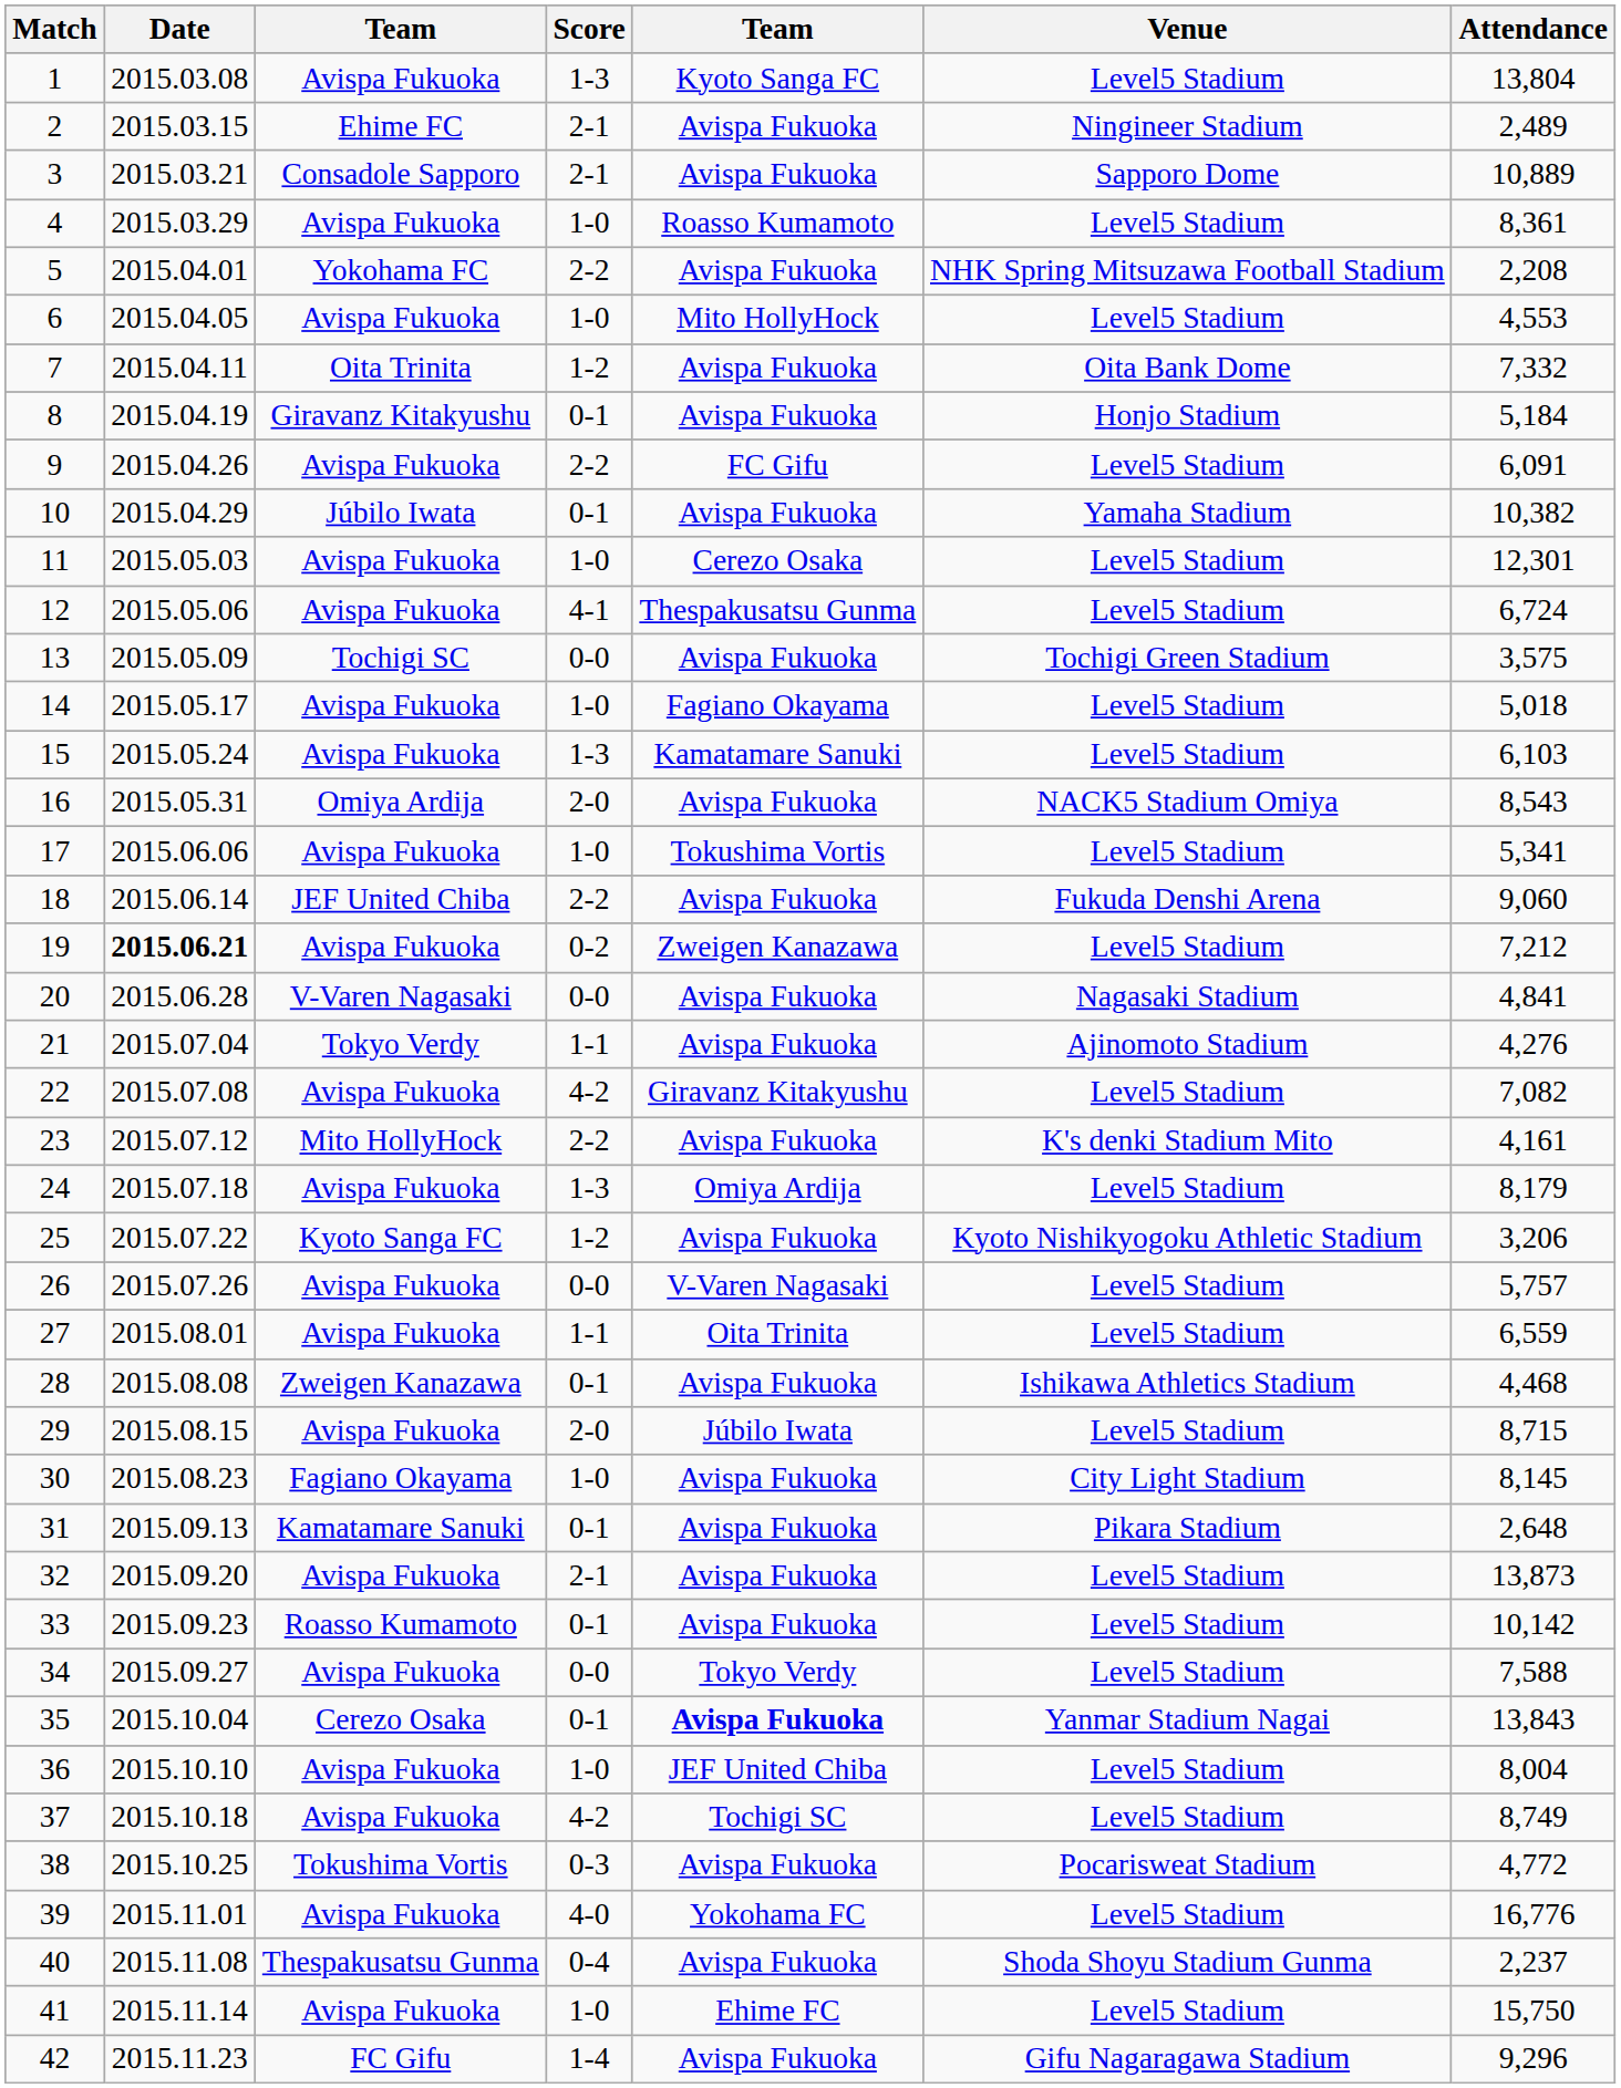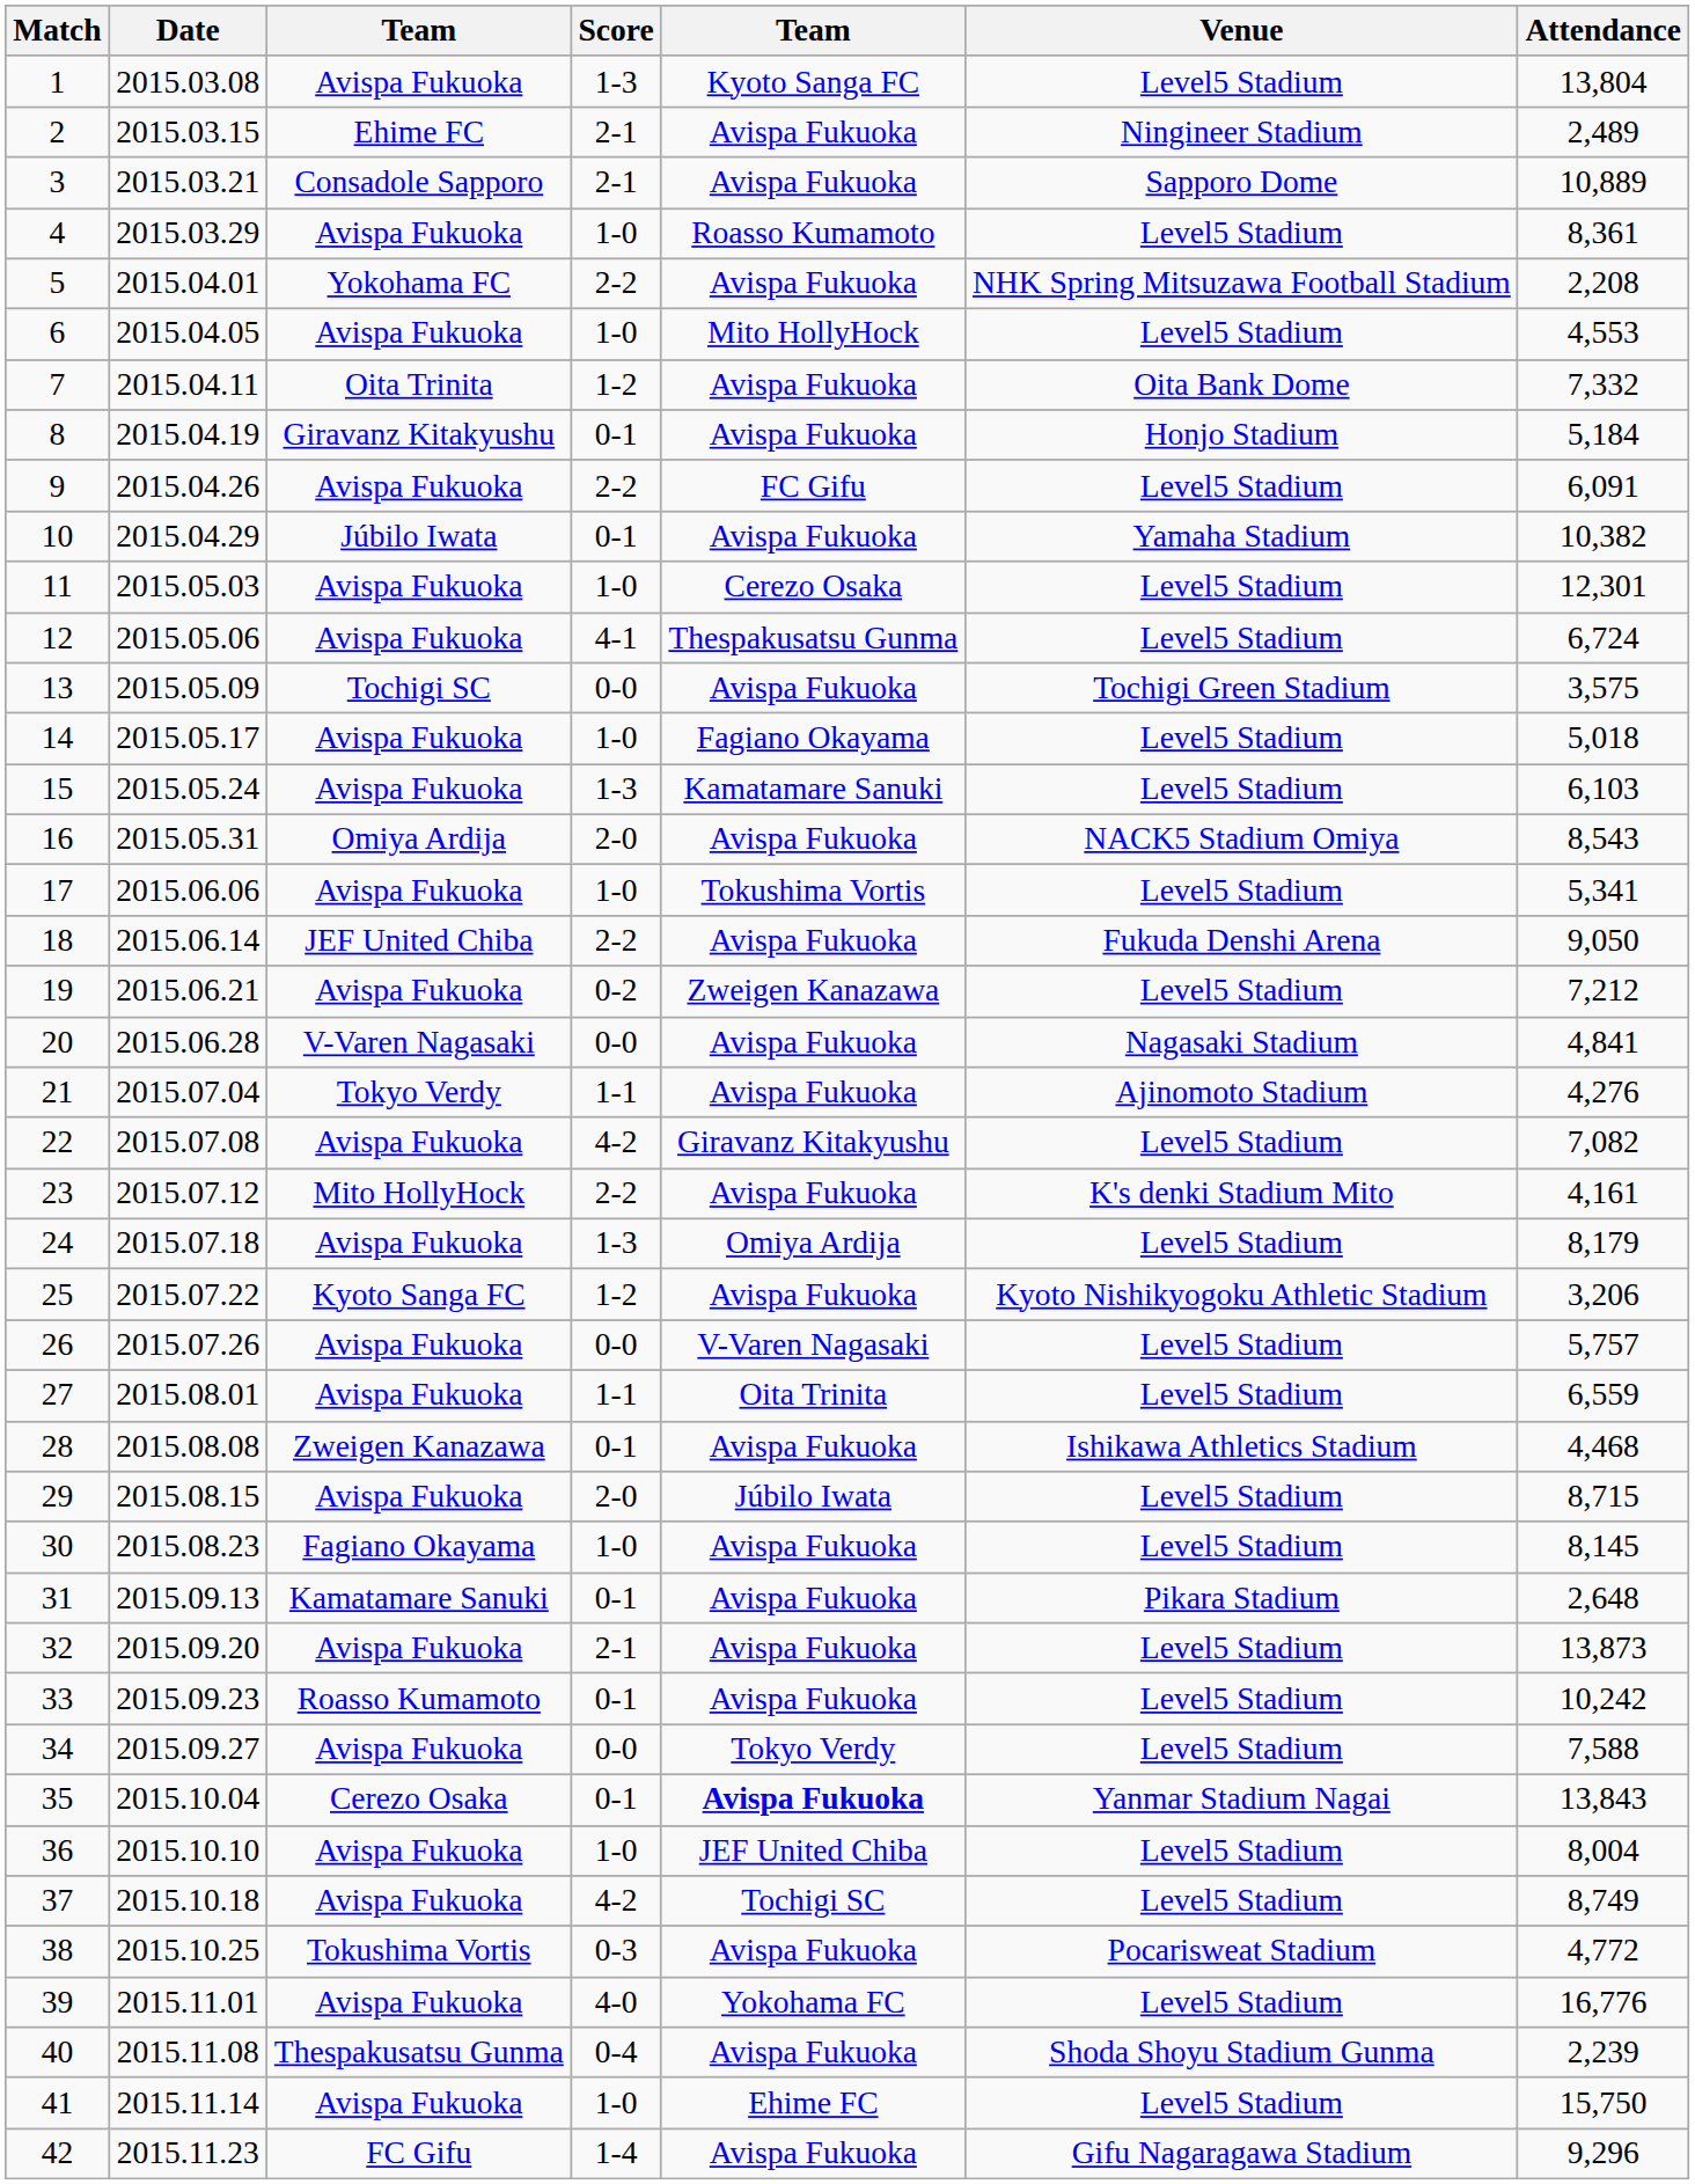18 | Attendance: 9,060 -> 9,050
19 | Date: bold -> normal
30 | Venue: City Light Stadium -> Level5 Stadium
33 | Attendance: 10,142 -> 10,242
40 | Attendance: 2,237 -> 2,239
